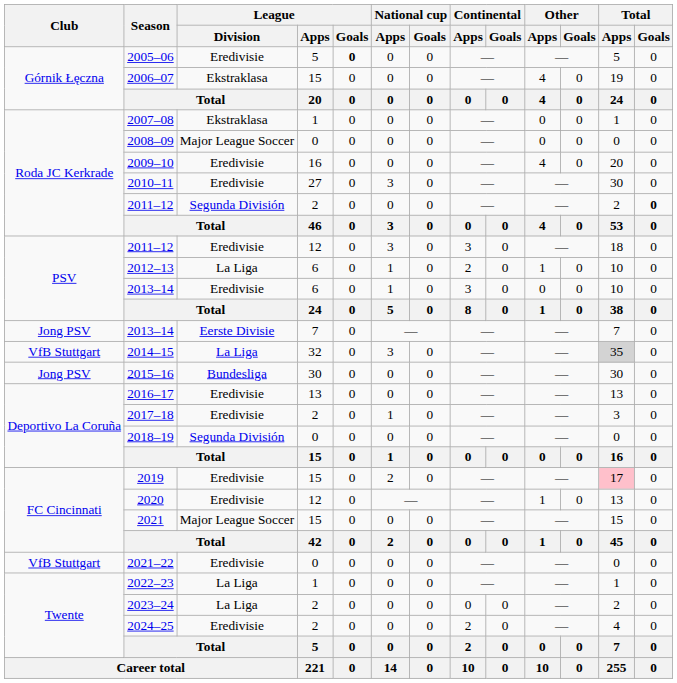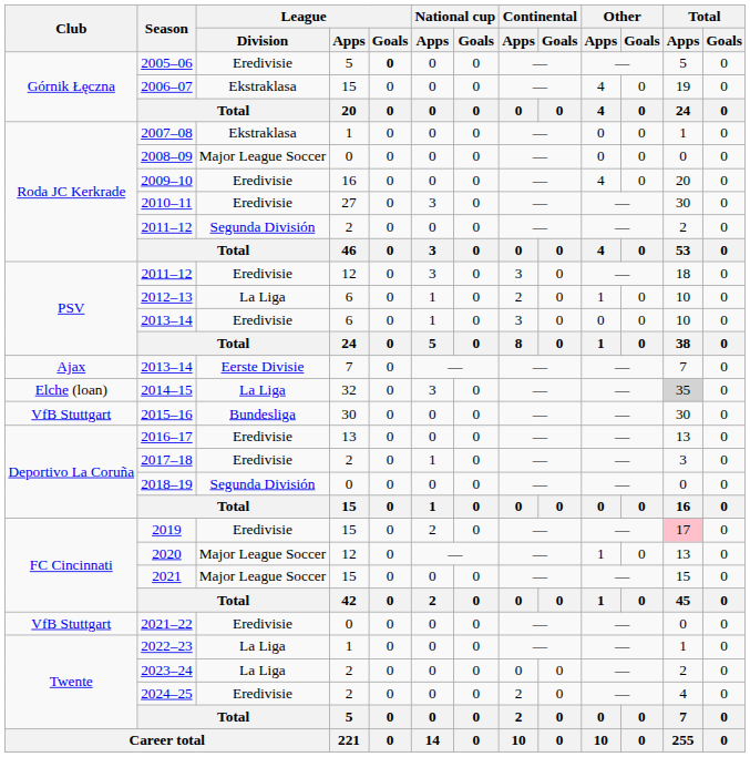2011–12 / 2 | Total / Goals: bold -> normal
2013–14 / 7 | Club: Jong PSV -> Ajax
2014–15 | Club: VfB Stuttgart -> Elche (loan)
2015–16 | Club: Jong PSV -> VfB Stuttgart
2020 | League / Division: Eredivisie -> Major League Soccer
